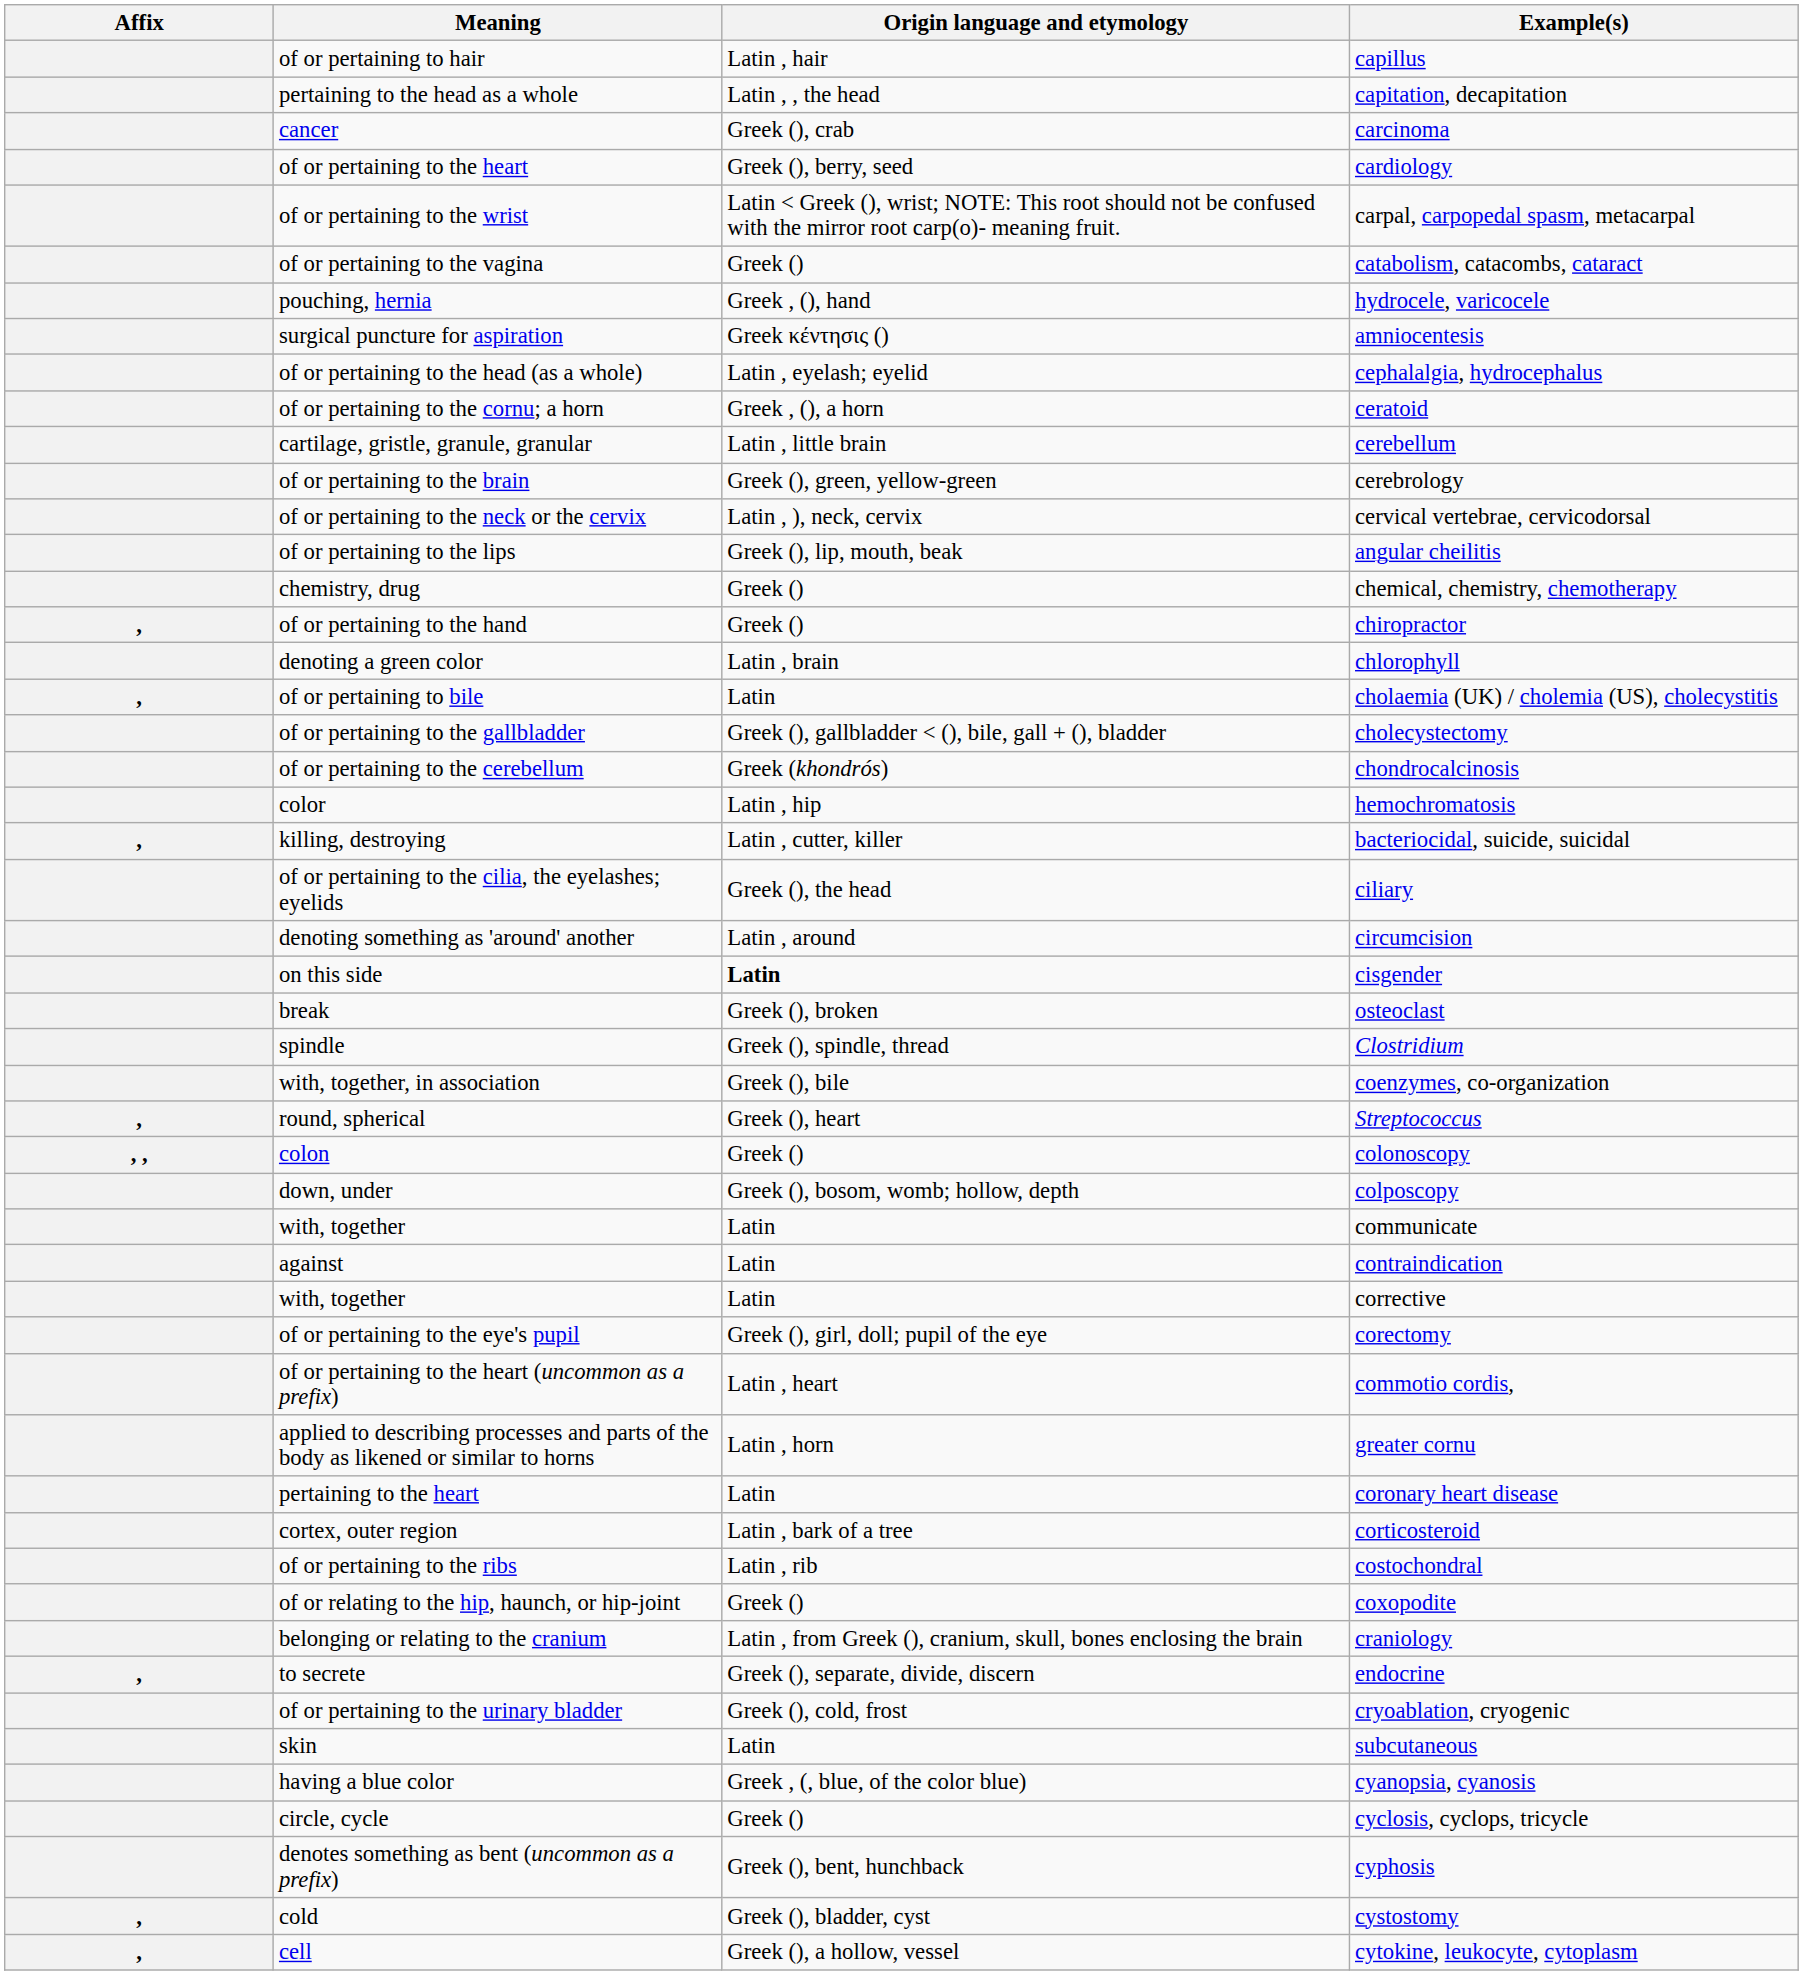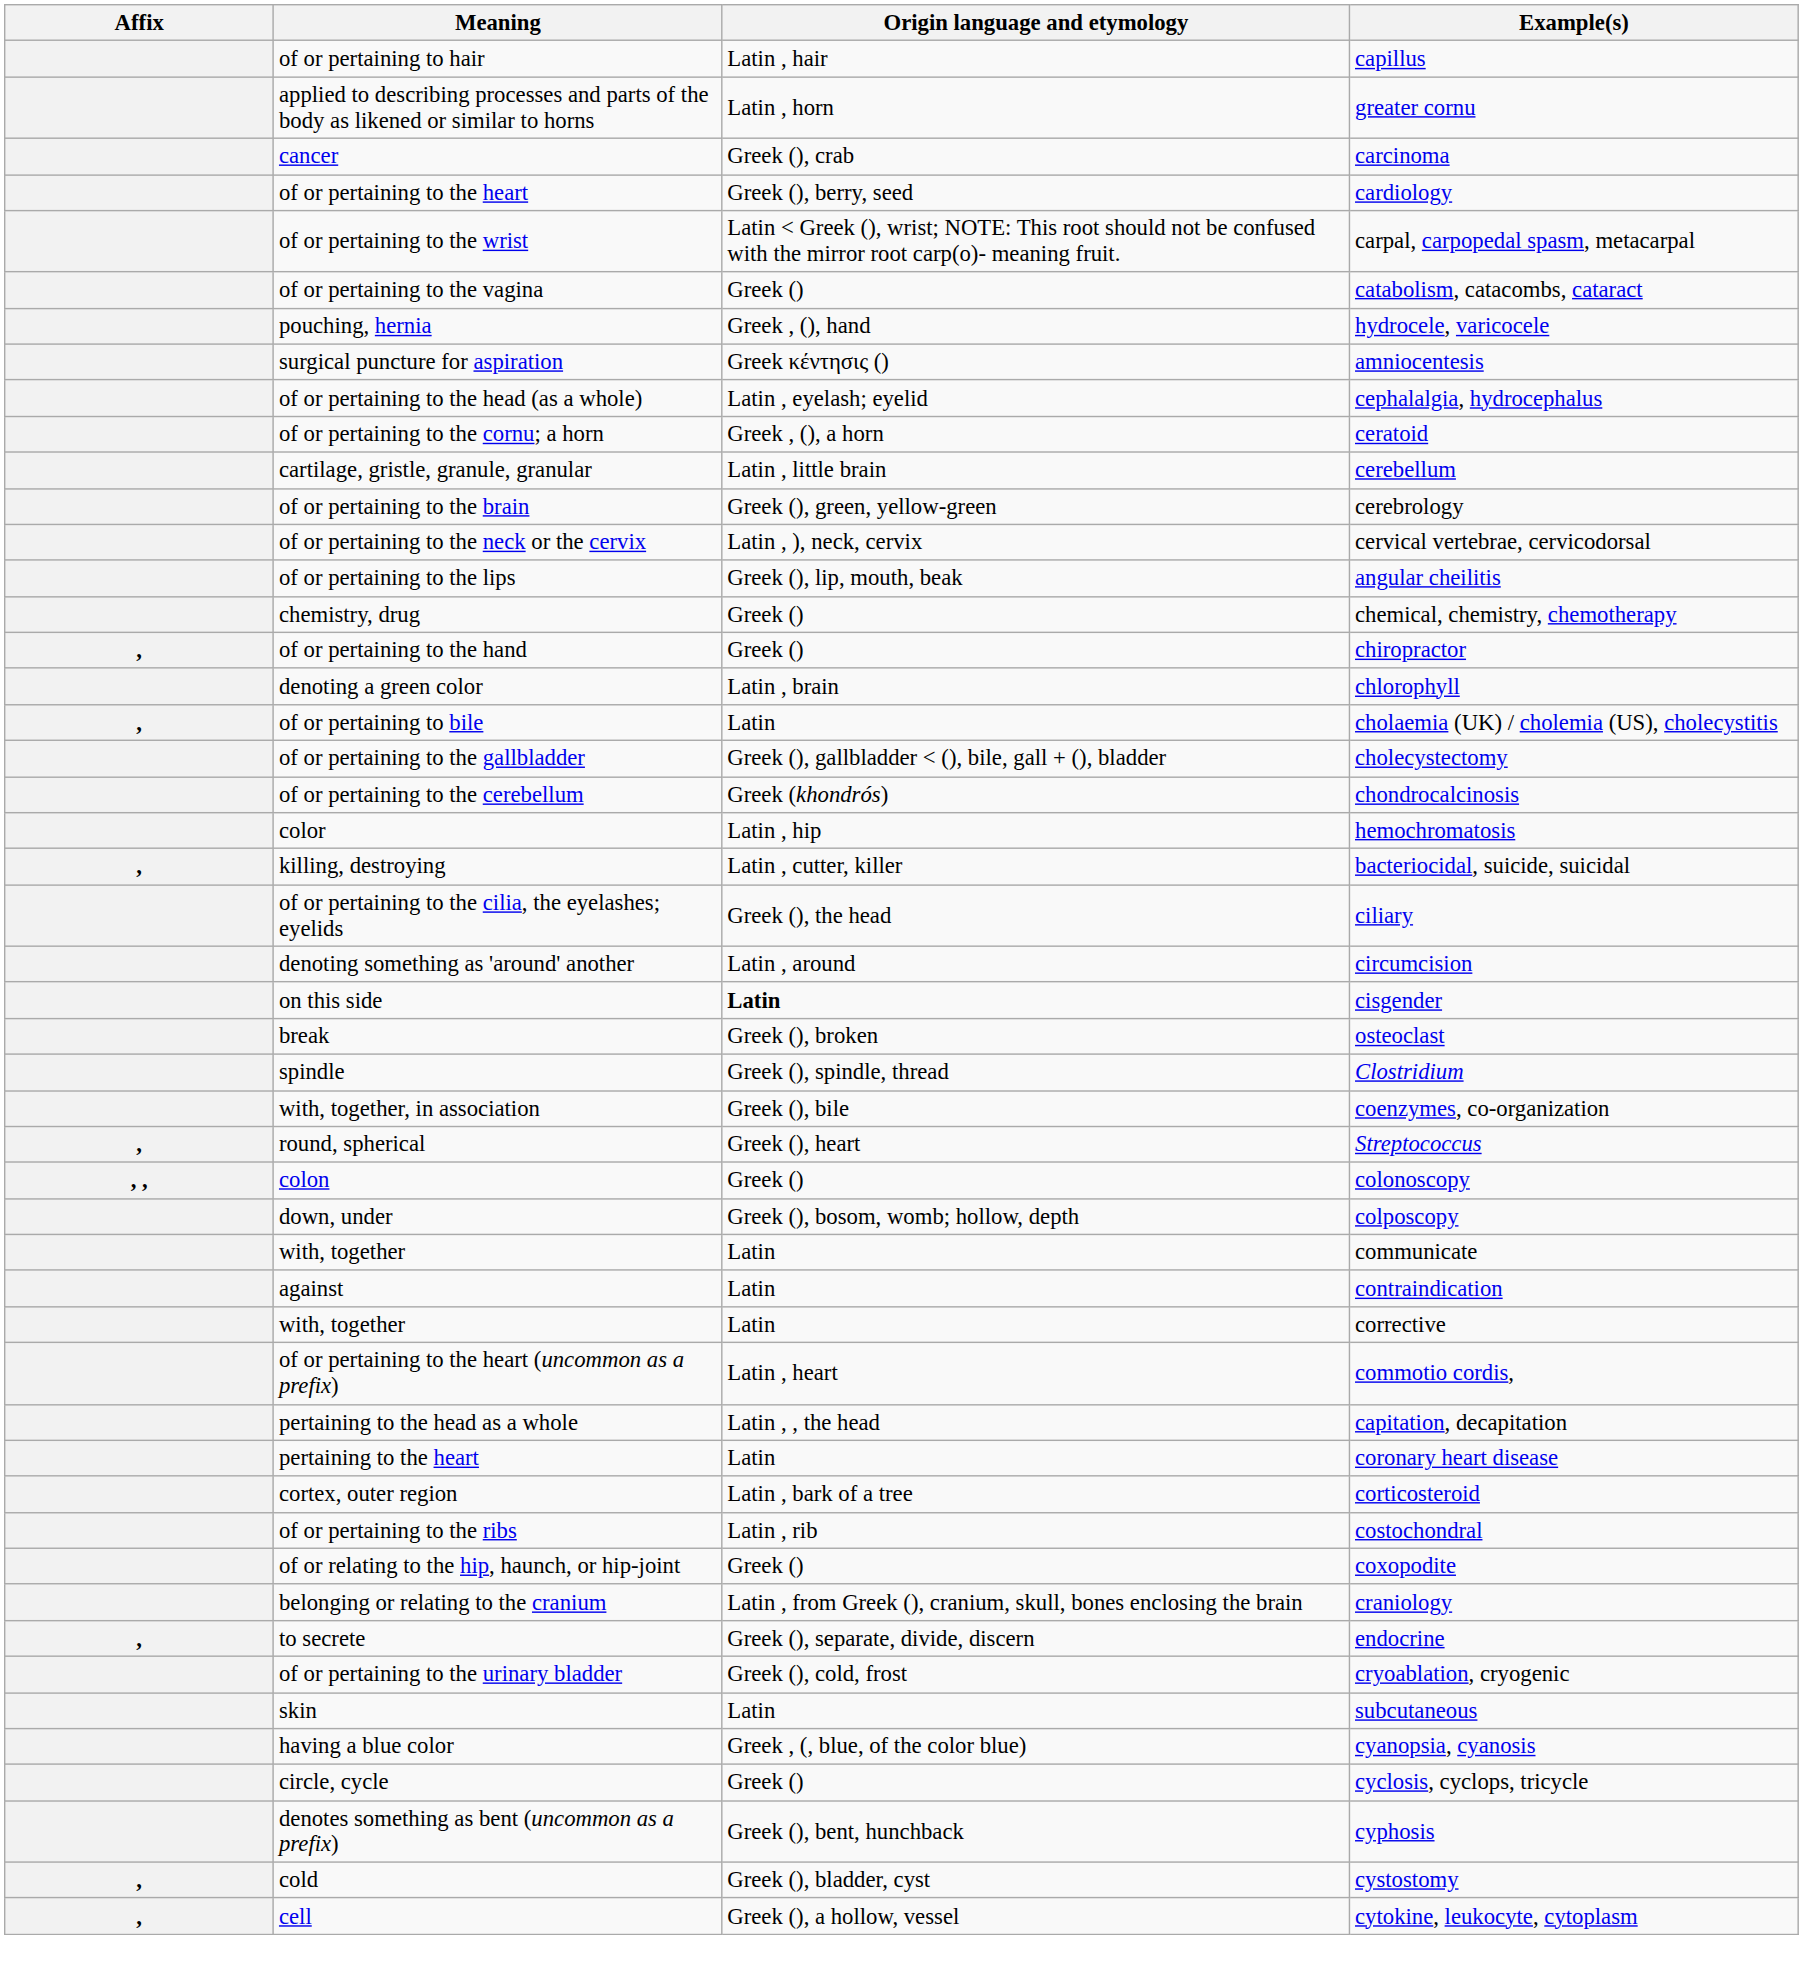rows swapped: capitation, decapitation <-> greater cornu
- row: of or pertaining to the eye's pupil | Greek (), girl, doll; pupil of the eye | corectomy
